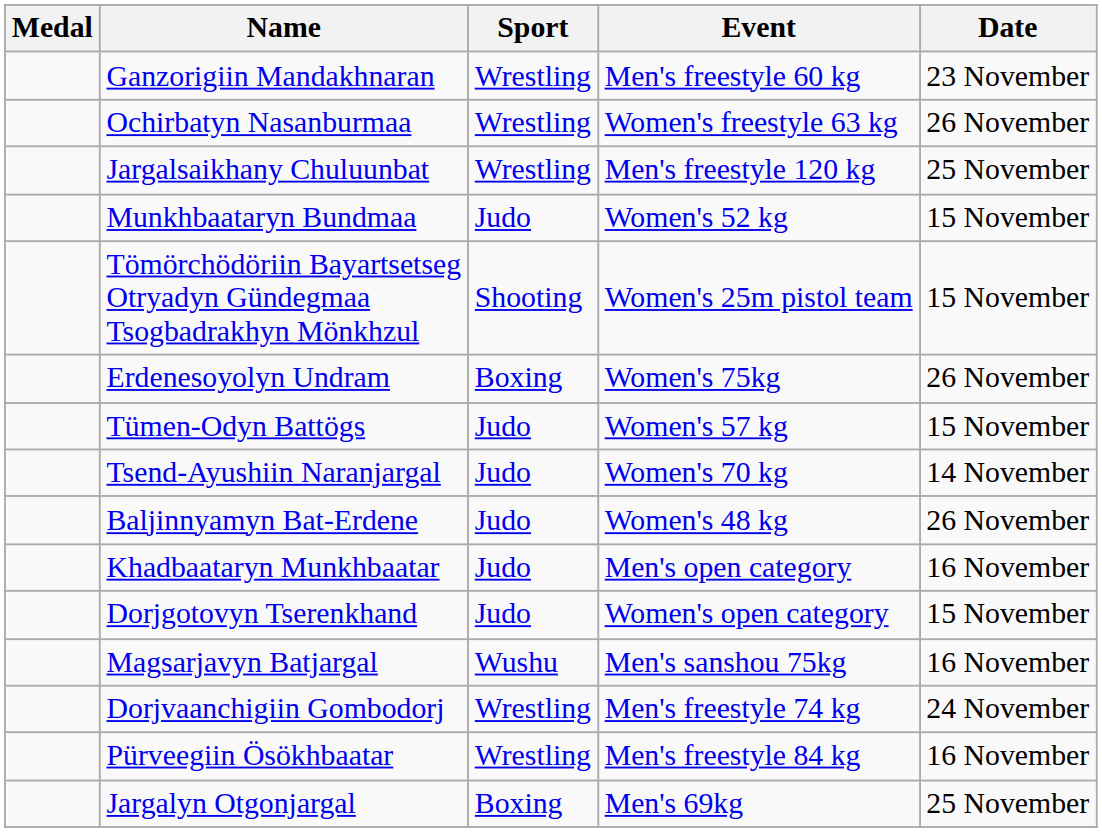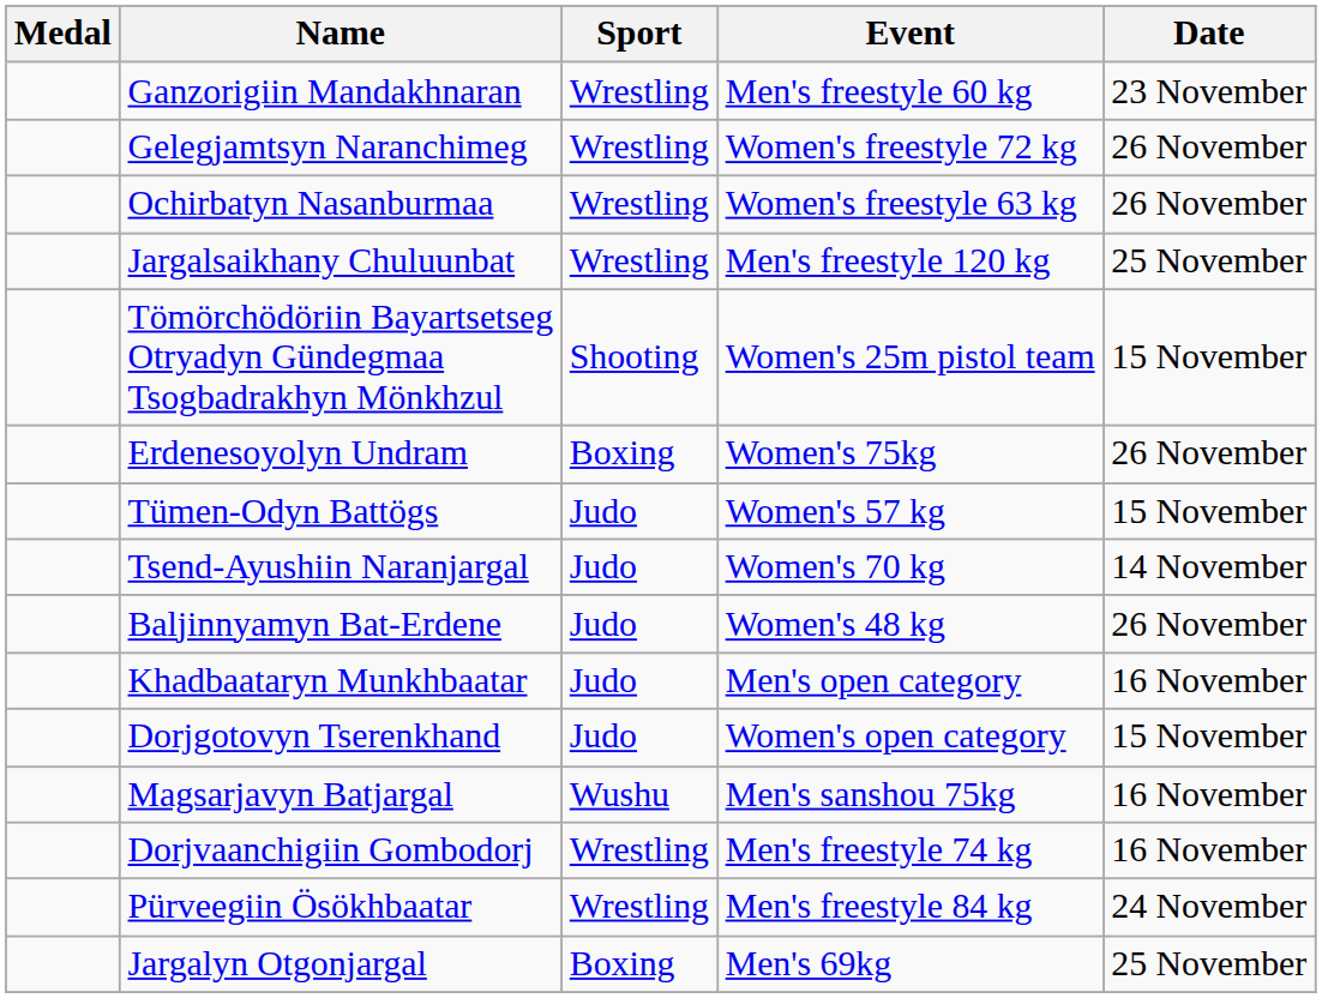+ row: Gelegjamtsyn Naranchimeg | Wrestling | Women's freestyle 72 kg | 26 November
- row: Munkhbaataryn Bundmaa | Judo | Women's 52 kg | 15 November
Dorjvaanchigiin Gombodorj | Date: 24 November -> 16 November
Pürveegiin Ösökhbaatar | Date: 16 November -> 24 November
